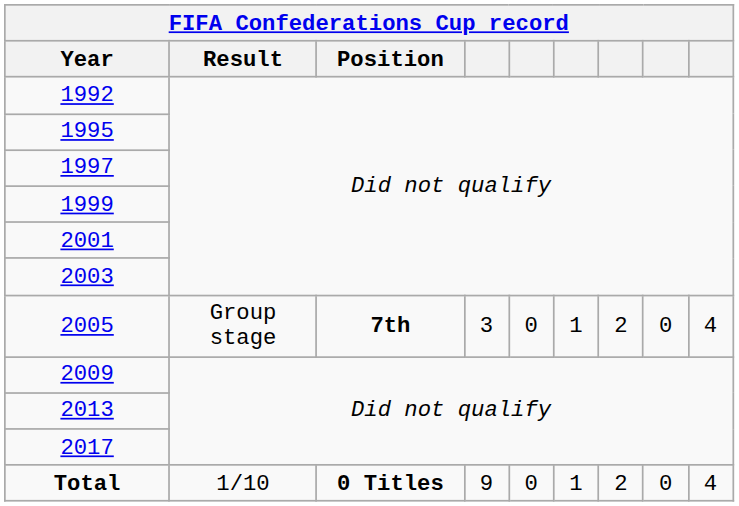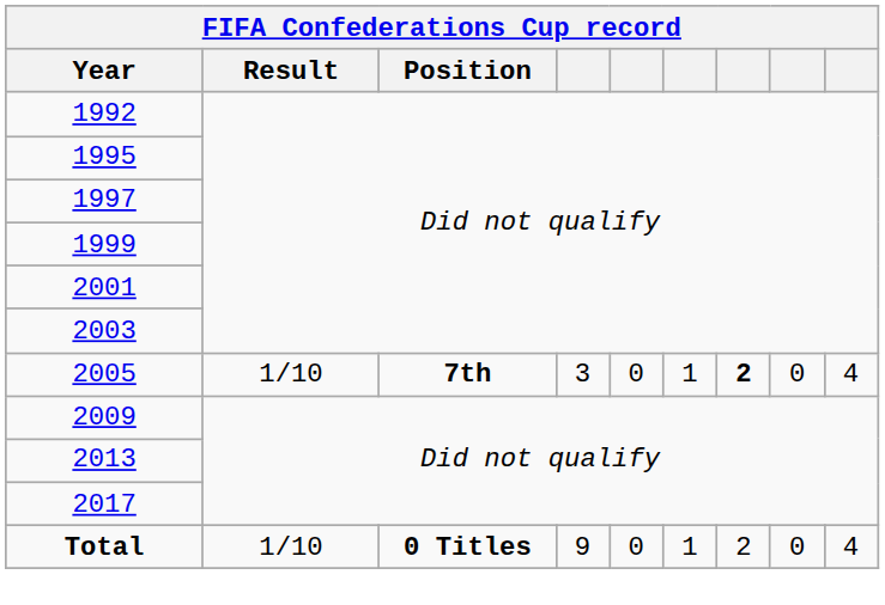2005 | Result: Group stage -> 1/10
2005 | column 7: normal -> bold
